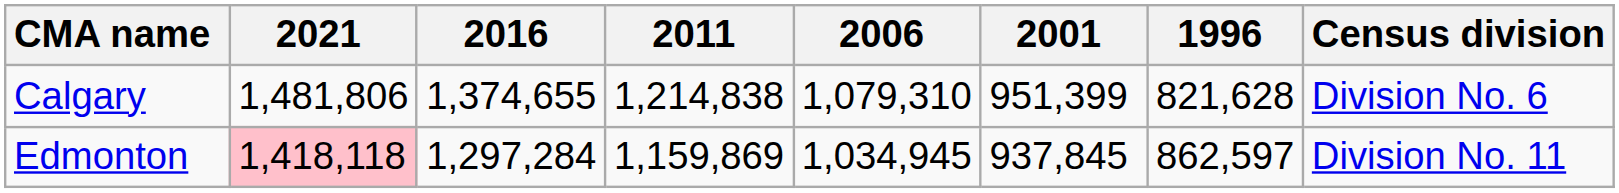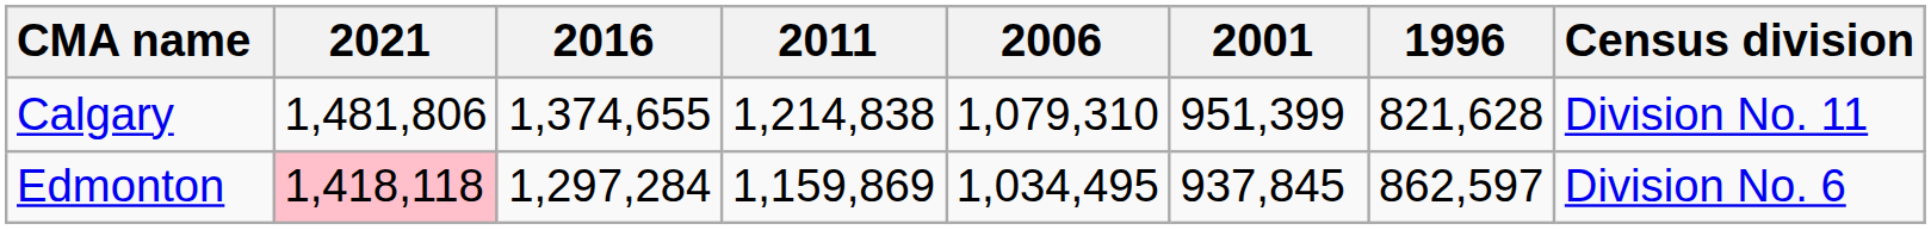Calgary | Census division: Division No. 6 -> Division No. 11
Edmonton | 2006: 1,034,945 -> 1,034,495
Edmonton | Census division: Division No. 11 -> Division No. 6
